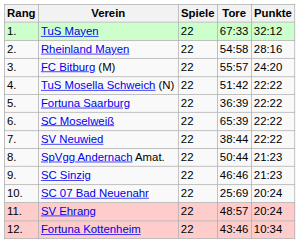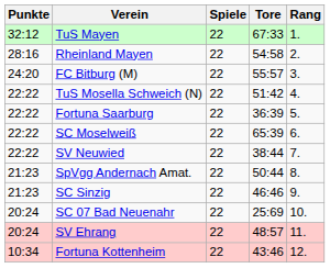columns swapped: Rang <-> Punkte
